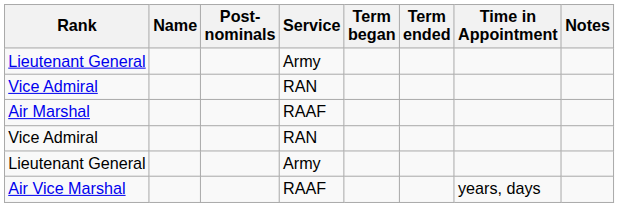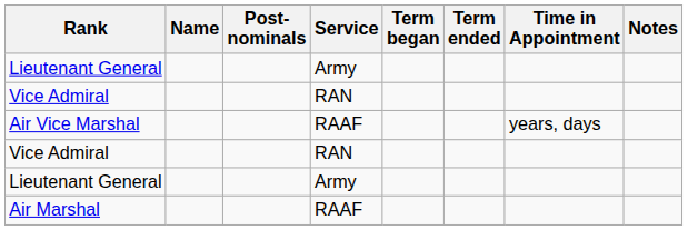rows swapped: Air Marshal <-> Air Vice Marshal
